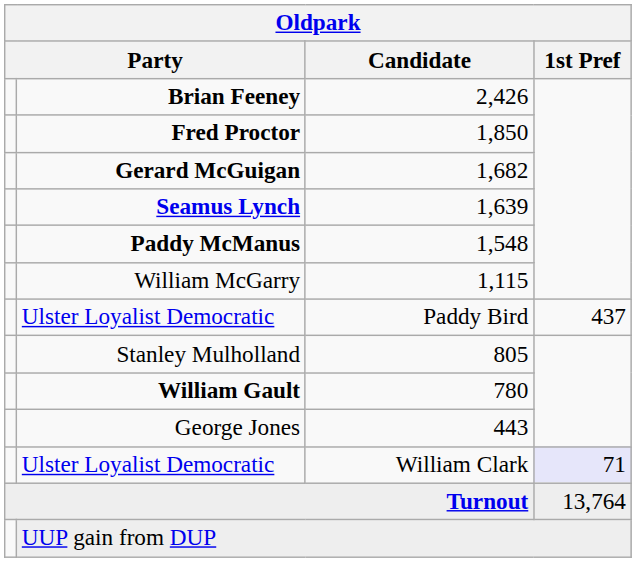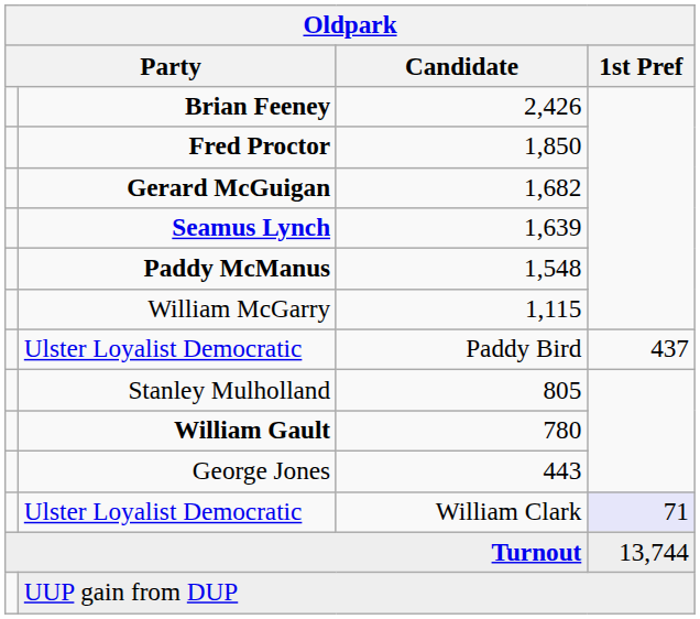Turnout | 1st Pref: 13,764 -> 13,744
